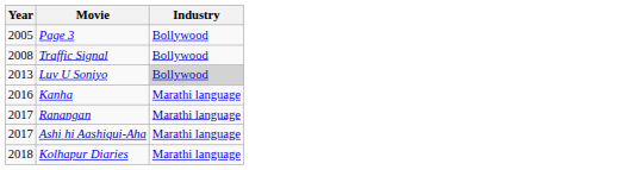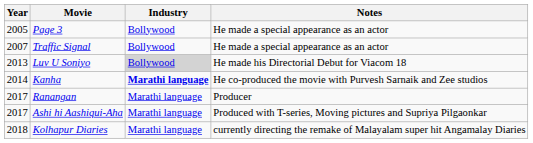+ column: Notes | He made a special appearance as an actor | He made a special appearance as an actor | He made his Directorial Debut for Viacom 18 | He co-produced the movie with Purvesh Sarnaik and Zee studios | Producer | Produced with T-series, Moving pictures and Supriya Pilgaonkar | currently directing the remake of Malayalam super hit Angamalay Diaries
Traffic Signal | Year: 2008 -> 2007
Kanha | Year: 2016 -> 2014
Kanha | Industry: normal -> bold
